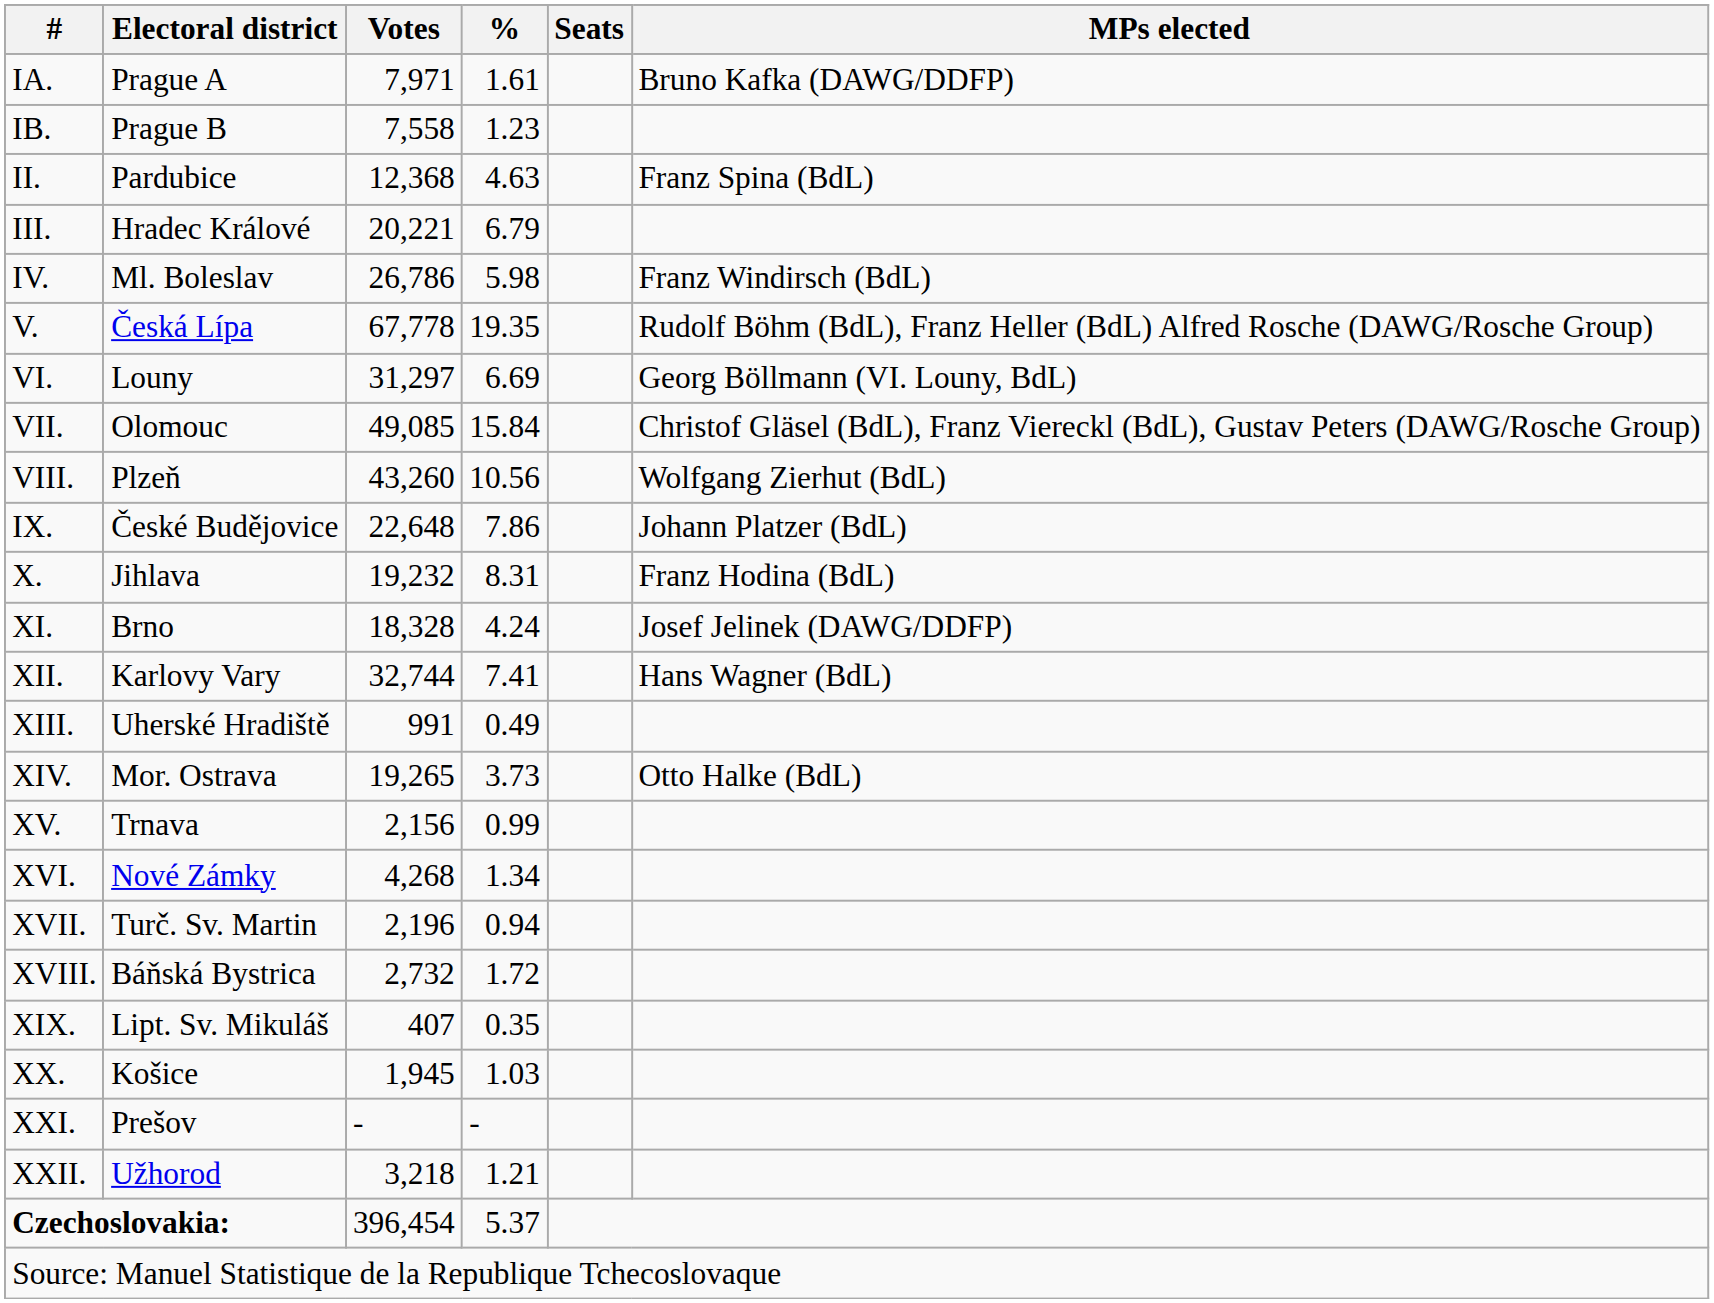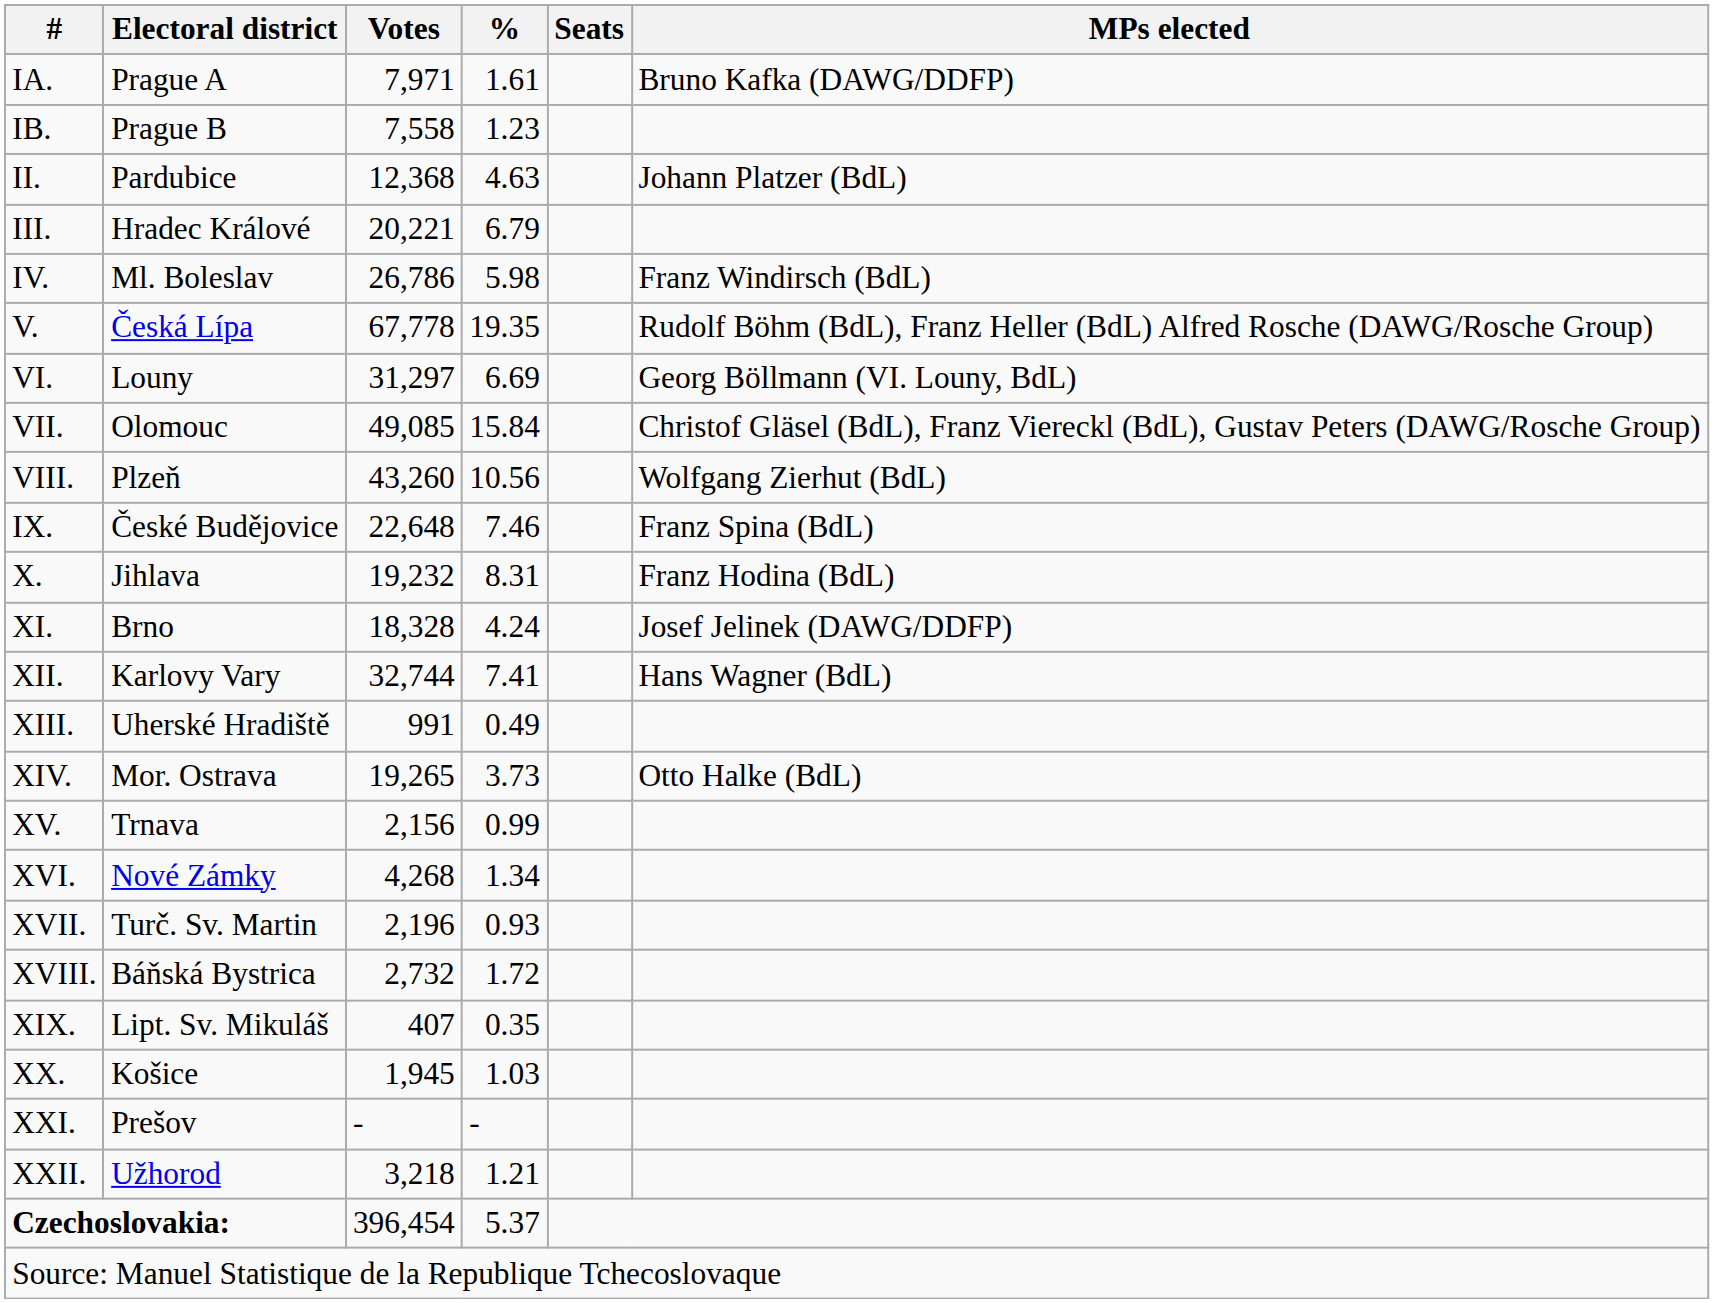II. | MPs elected: Franz Spina (BdL) -> Johann Platzer (BdL)
IX. | %: 7.86 -> 7.46
IX. | MPs elected: Johann Platzer (BdL) -> Franz Spina (BdL)
XVII. | %: 0.94 -> 0.93
